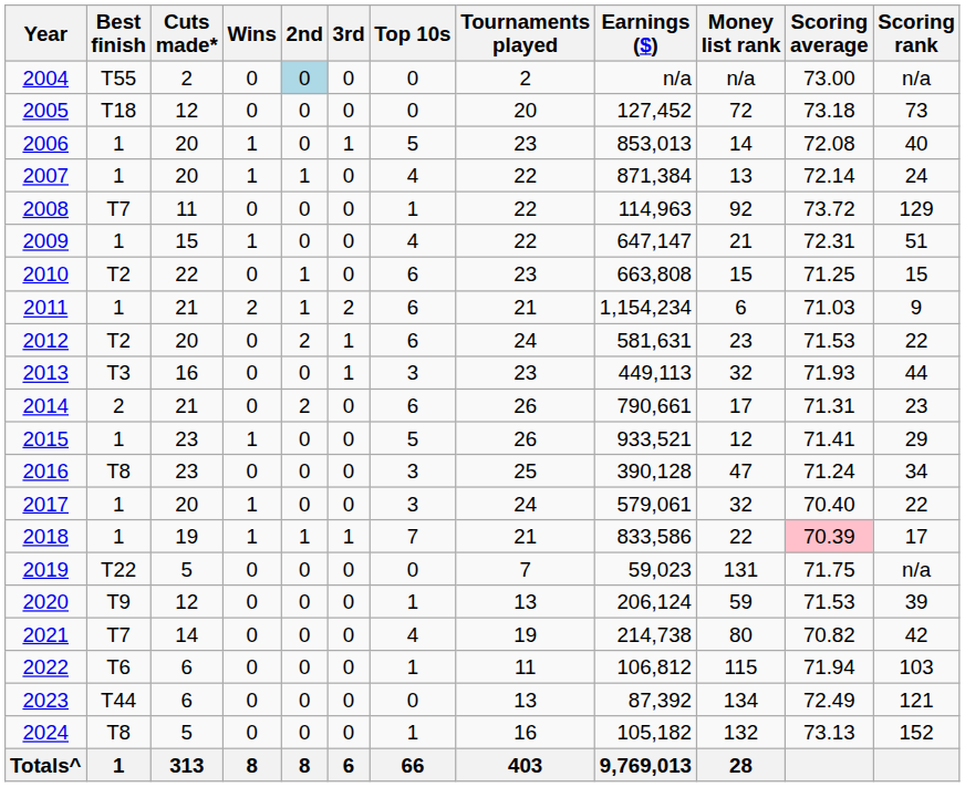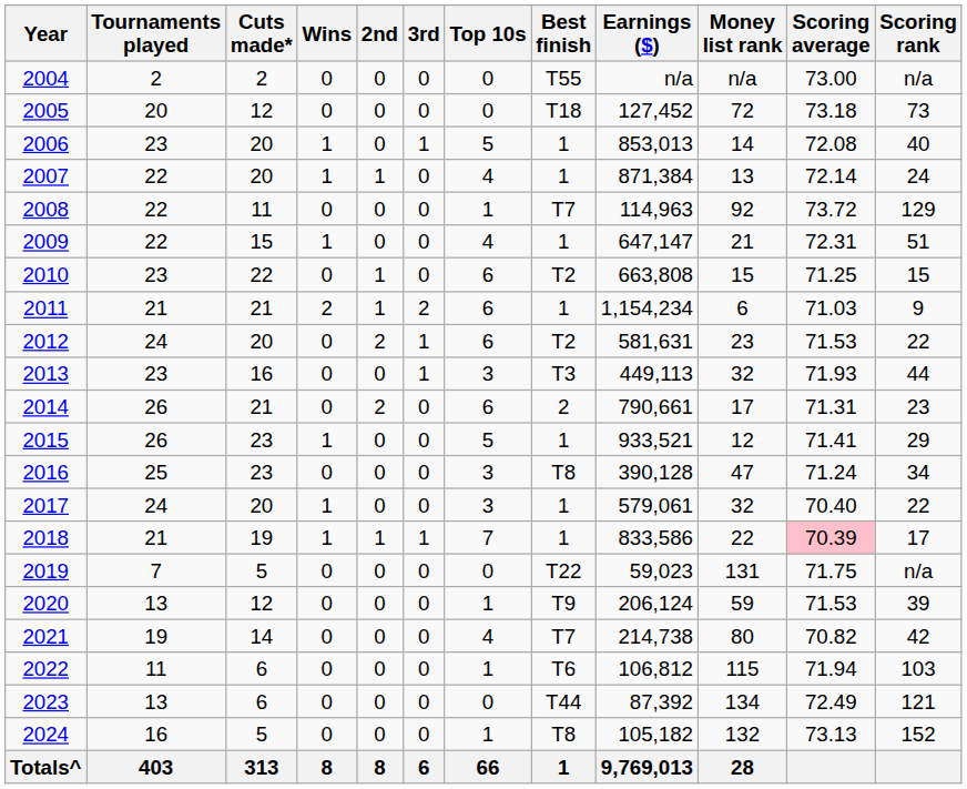columns swapped: Tournaments played <-> Best finish
2004 | 2nd: lightblue background -> no background
